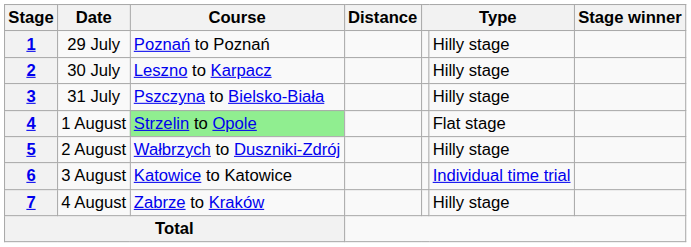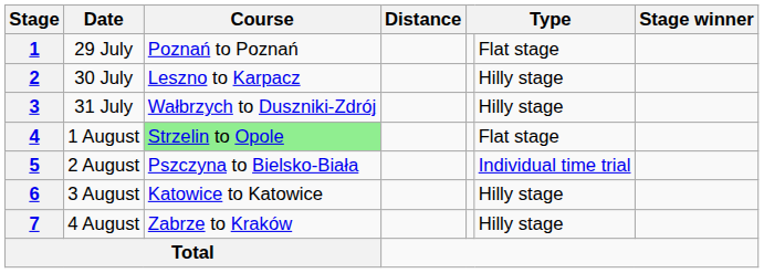1 | column 6: Hilly stage -> Flat stage
3 | Course: Pszczyna to Bielsko-Biała -> Wałbrzych to Duszniki-Zdrój
5 | Course: Wałbrzych to Duszniki-Zdrój -> Pszczyna to Bielsko-Biała
5 | column 6: Hilly stage -> Individual time trial
6 | column 6: Individual time trial -> Hilly stage
